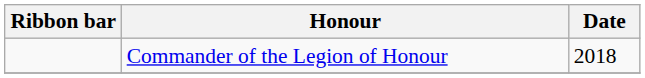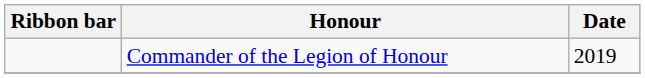Commander of the Legion of Honour | Date: 2018 -> 2019
